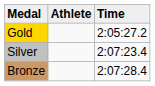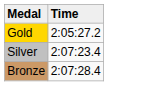- column: Athlete
